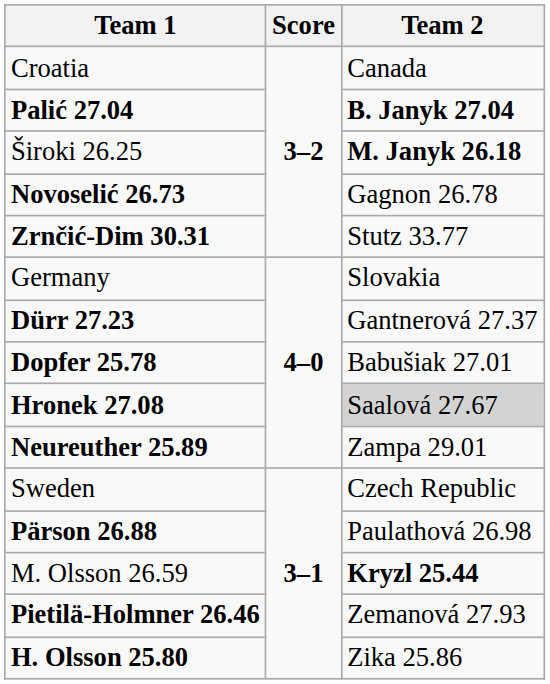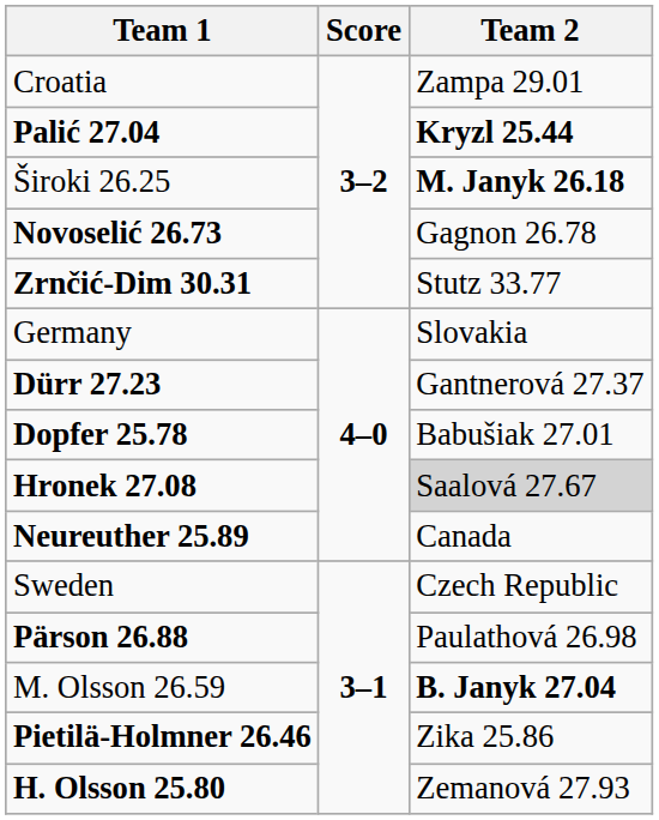Croatia | Team 2: Canada -> Zampa 29.01
Palić 27.04 | Team 2: B. Janyk 27.04 -> Kryzl 25.44
Neureuther 25.89 | Team 2: Zampa 29.01 -> Canada
M. Olsson 26.59 | Team 2: Kryzl 25.44 -> B. Janyk 27.04
Pietilä-Holmner 26.46 | Team 2: Zemanová 27.93 -> Zika 25.86
H. Olsson 25.80 | Team 2: Zika 25.86 -> Zemanová 27.93
